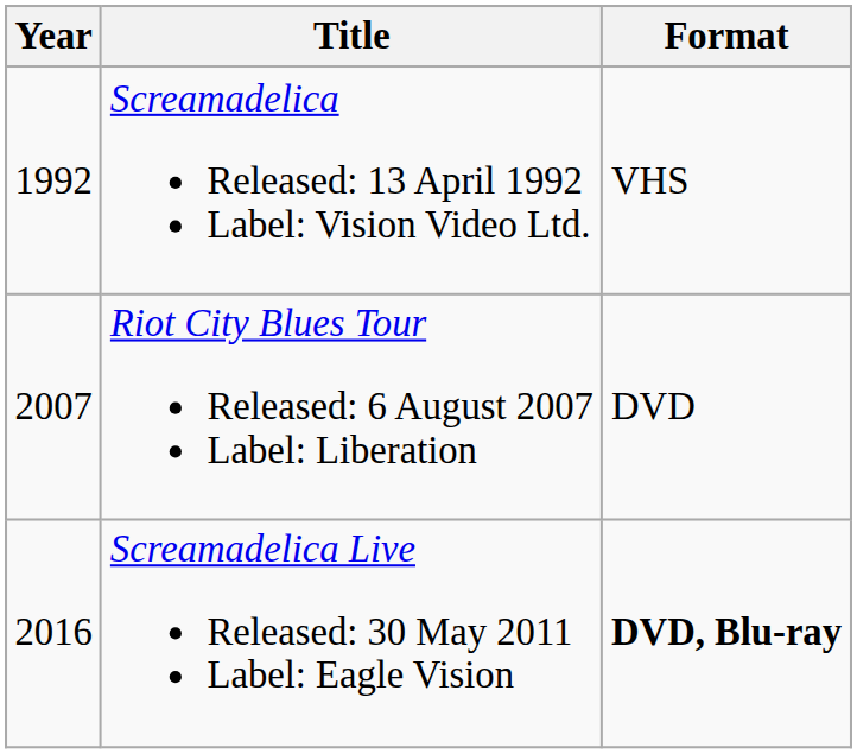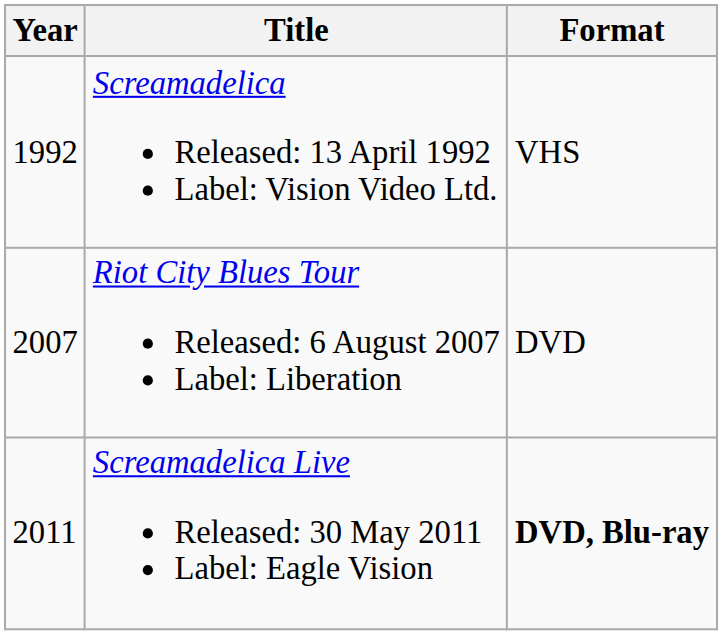Screamadelica Live Released: 30 May 2011 Label: Eagle Vision | Year: 2016 -> 2011
